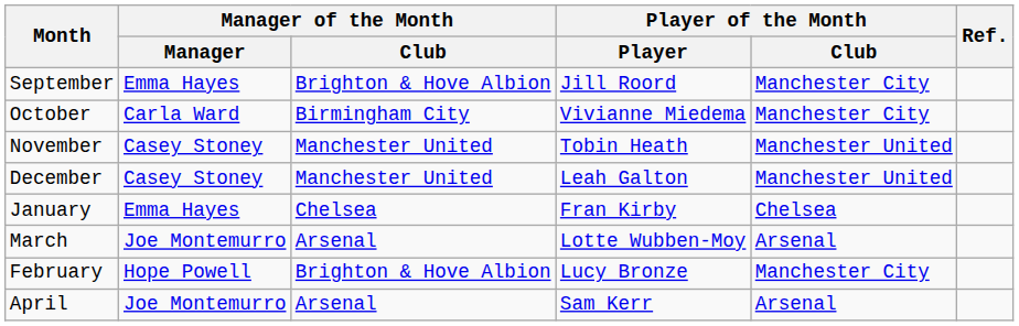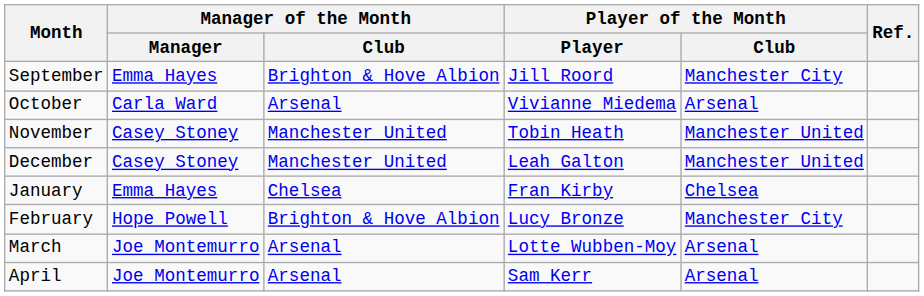October | Manager of the Month / Club: Birmingham City -> Arsenal
October | Player of the Month / Club: Manchester City -> Arsenal
rows swapped: February <-> March
